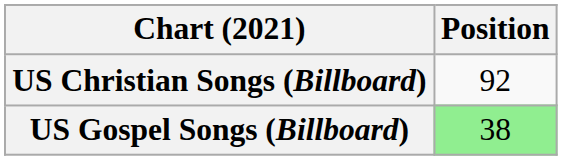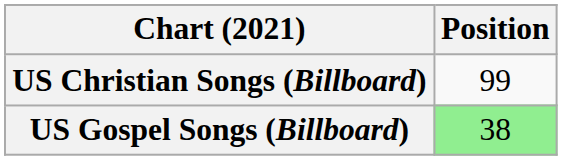US Christian Songs (Billboard) | Position: 92 -> 99
